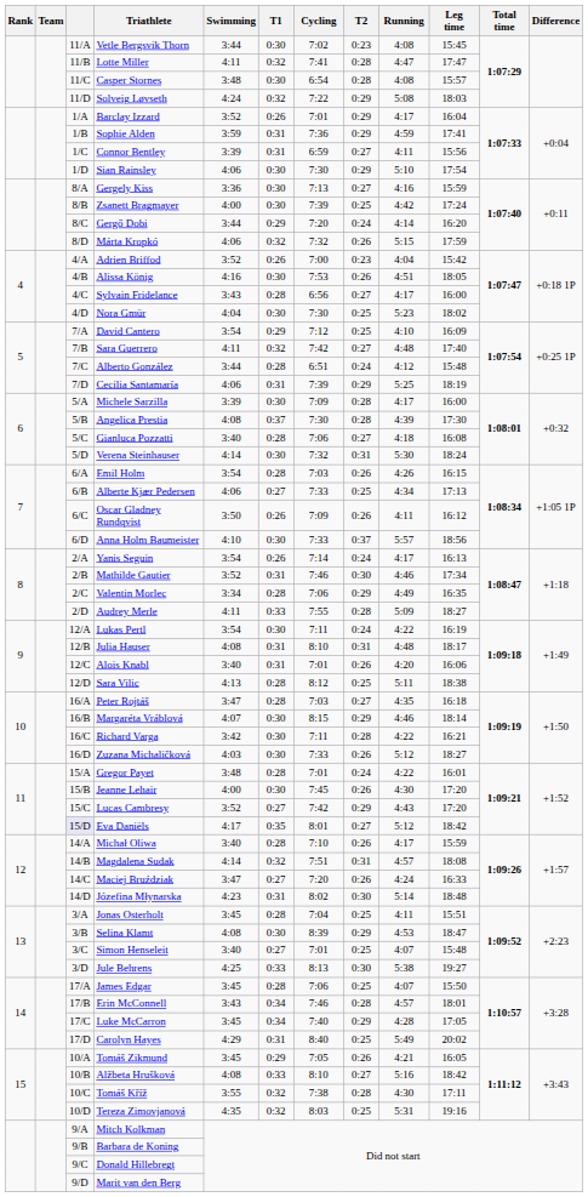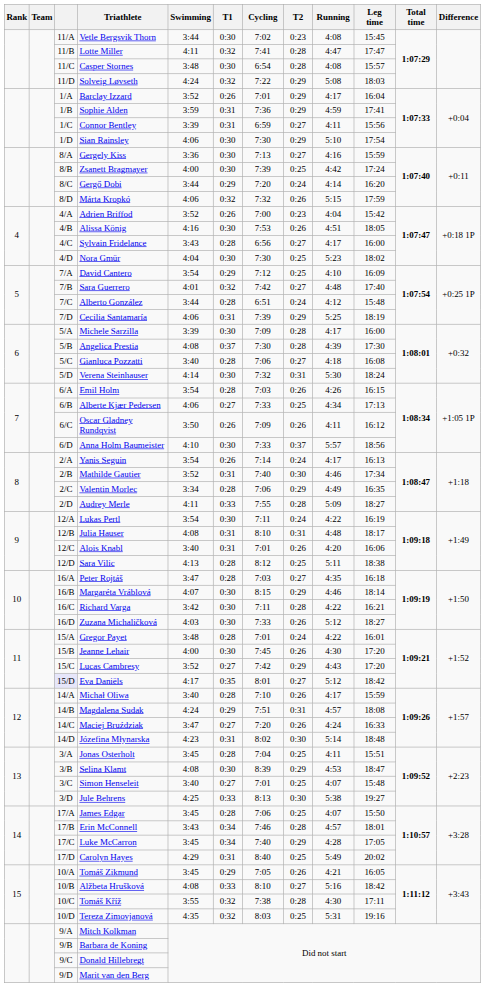Sara Guerrero | Swimming: 4:11 -> 4:01
Mathilde Gautier | Cycling: 7:46 -> 7:40
Magdalena Sudak | Swimming: 4:14 -> 4:24
Magdalena Sudak | T1: 0:32 -> 0:29
